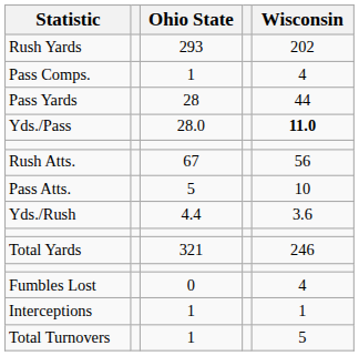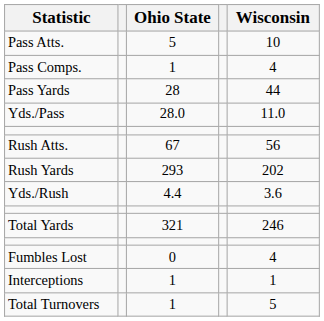rows swapped: Pass Atts. <-> Rush Yards
Yds./Pass | Wisconsin: bold -> normal
